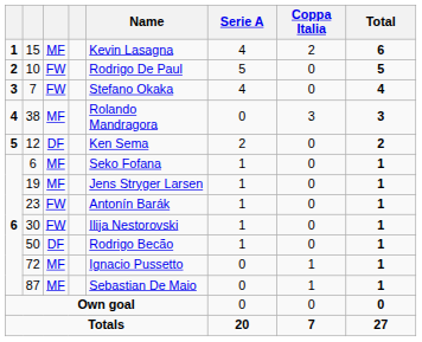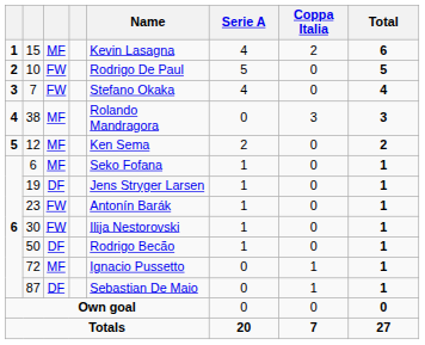12 | column 3: DF -> MF
19 | column 3: MF -> DF
87 | column 3: MF -> DF
